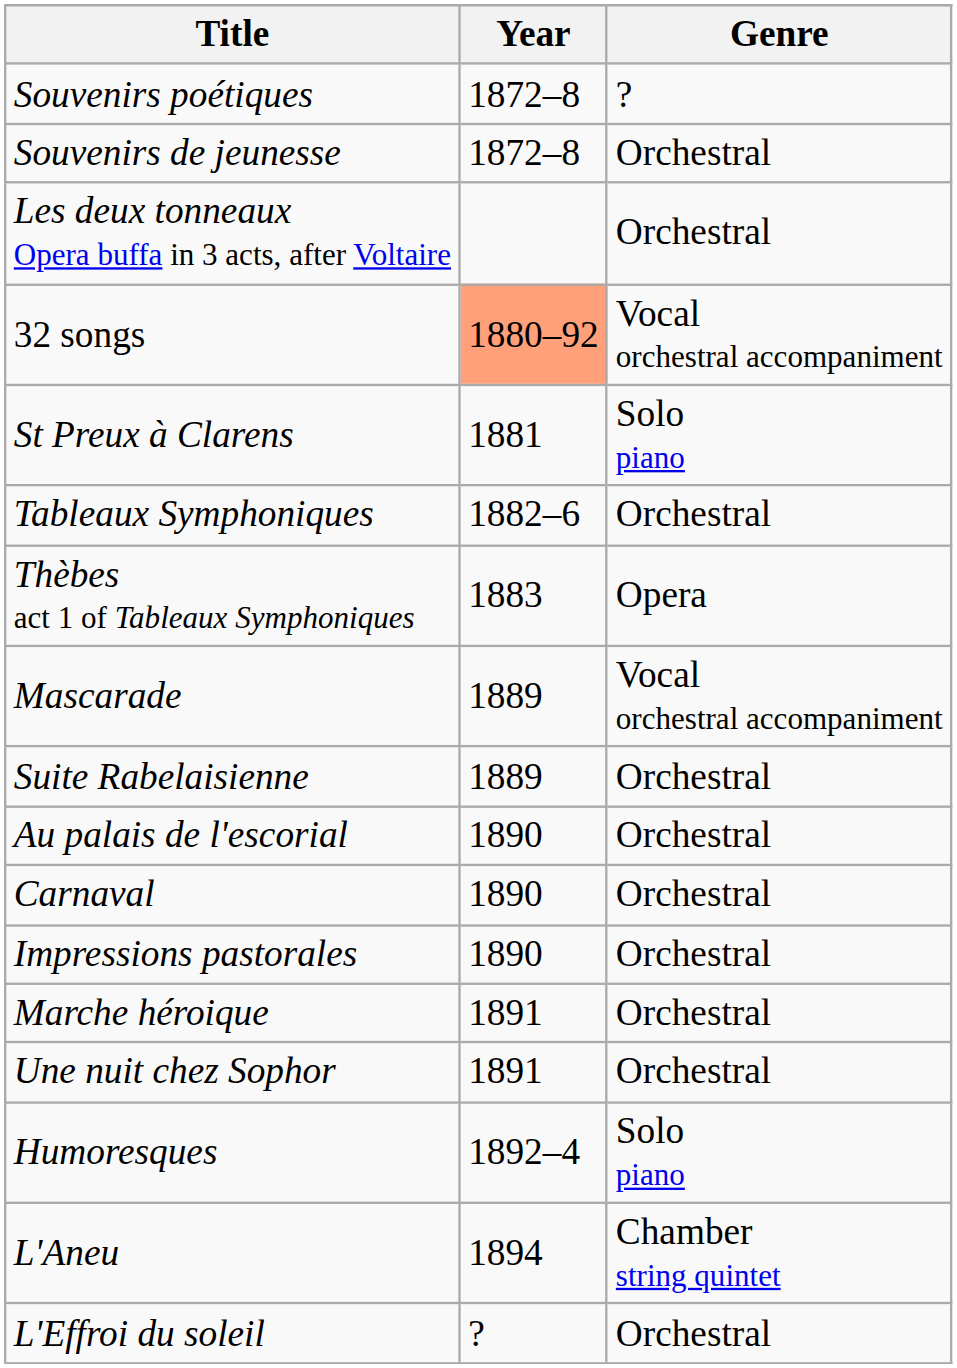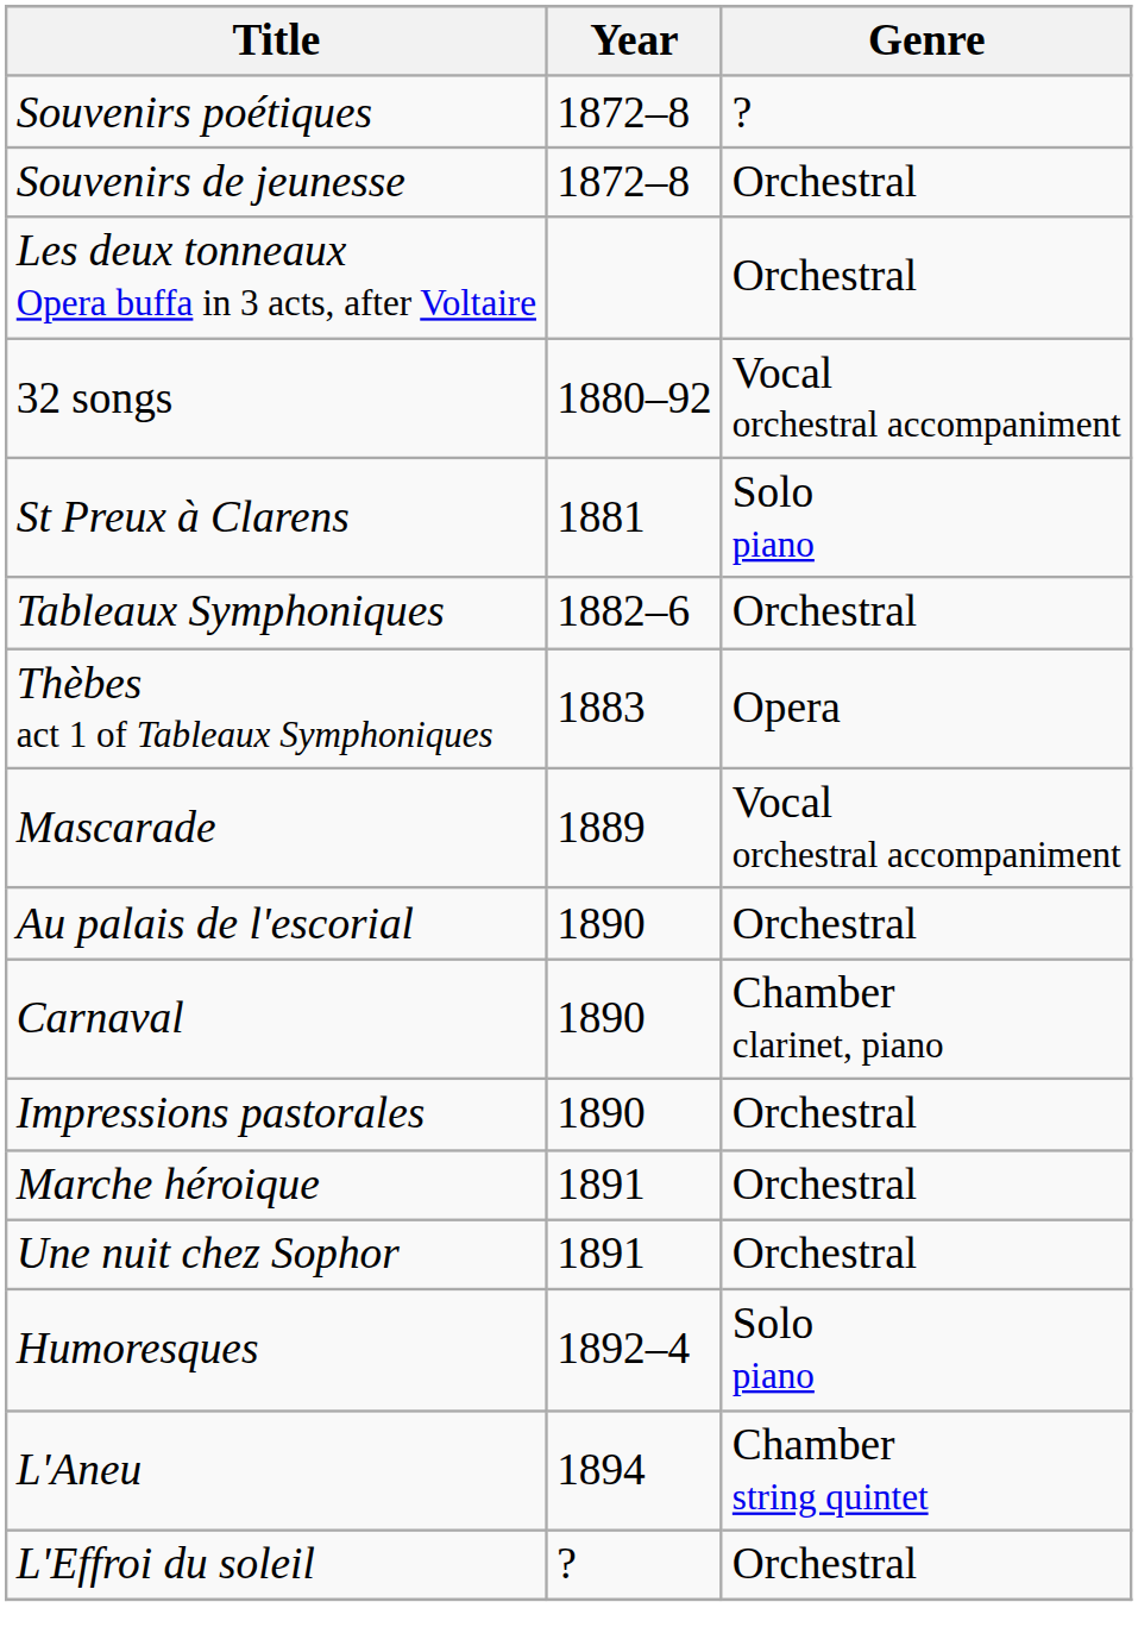32 songs | Year: lightsalmon background -> no background
- row: Suite Rabelaisienne | 1889 | Orchestral
Carnaval | Genre: Orchestral -> Chamber clarinet, piano
